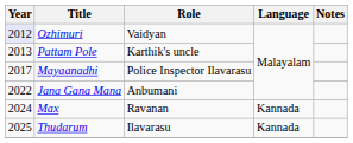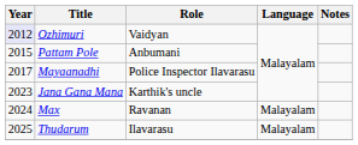Pattam Pole | Year: 2013 -> 2015
Pattam Pole | Role: Karthik's uncle -> Anbumani
Jana Gana Mana | Year: 2022 -> 2023
Jana Gana Mana | Role: Anbumani -> Karthik's uncle
Max | Language: Kannada -> Malayalam
Thudarum | Language: Kannada -> Malayalam
